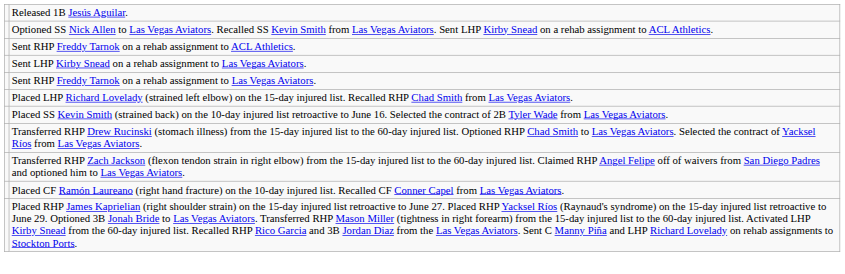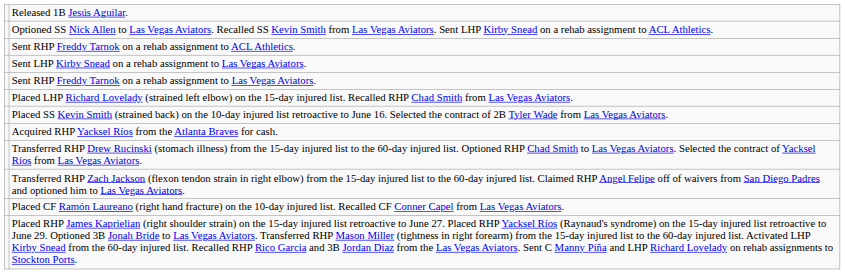+ row: Acquired RHP Yacksel Ríos from the Atlanta Braves for cash.
